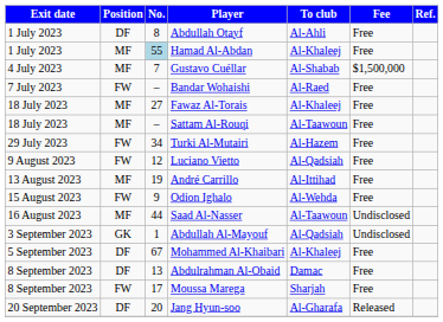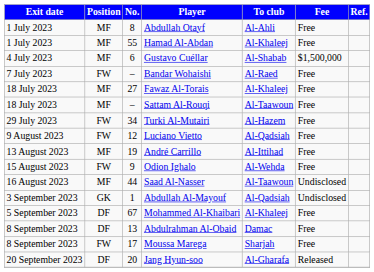Abdullah Otayf | Position: DF -> MF
Hamad Al-Abdan | No.: lightblue background -> no background
Gustavo Cuéllar | No.: 7 -> 6
